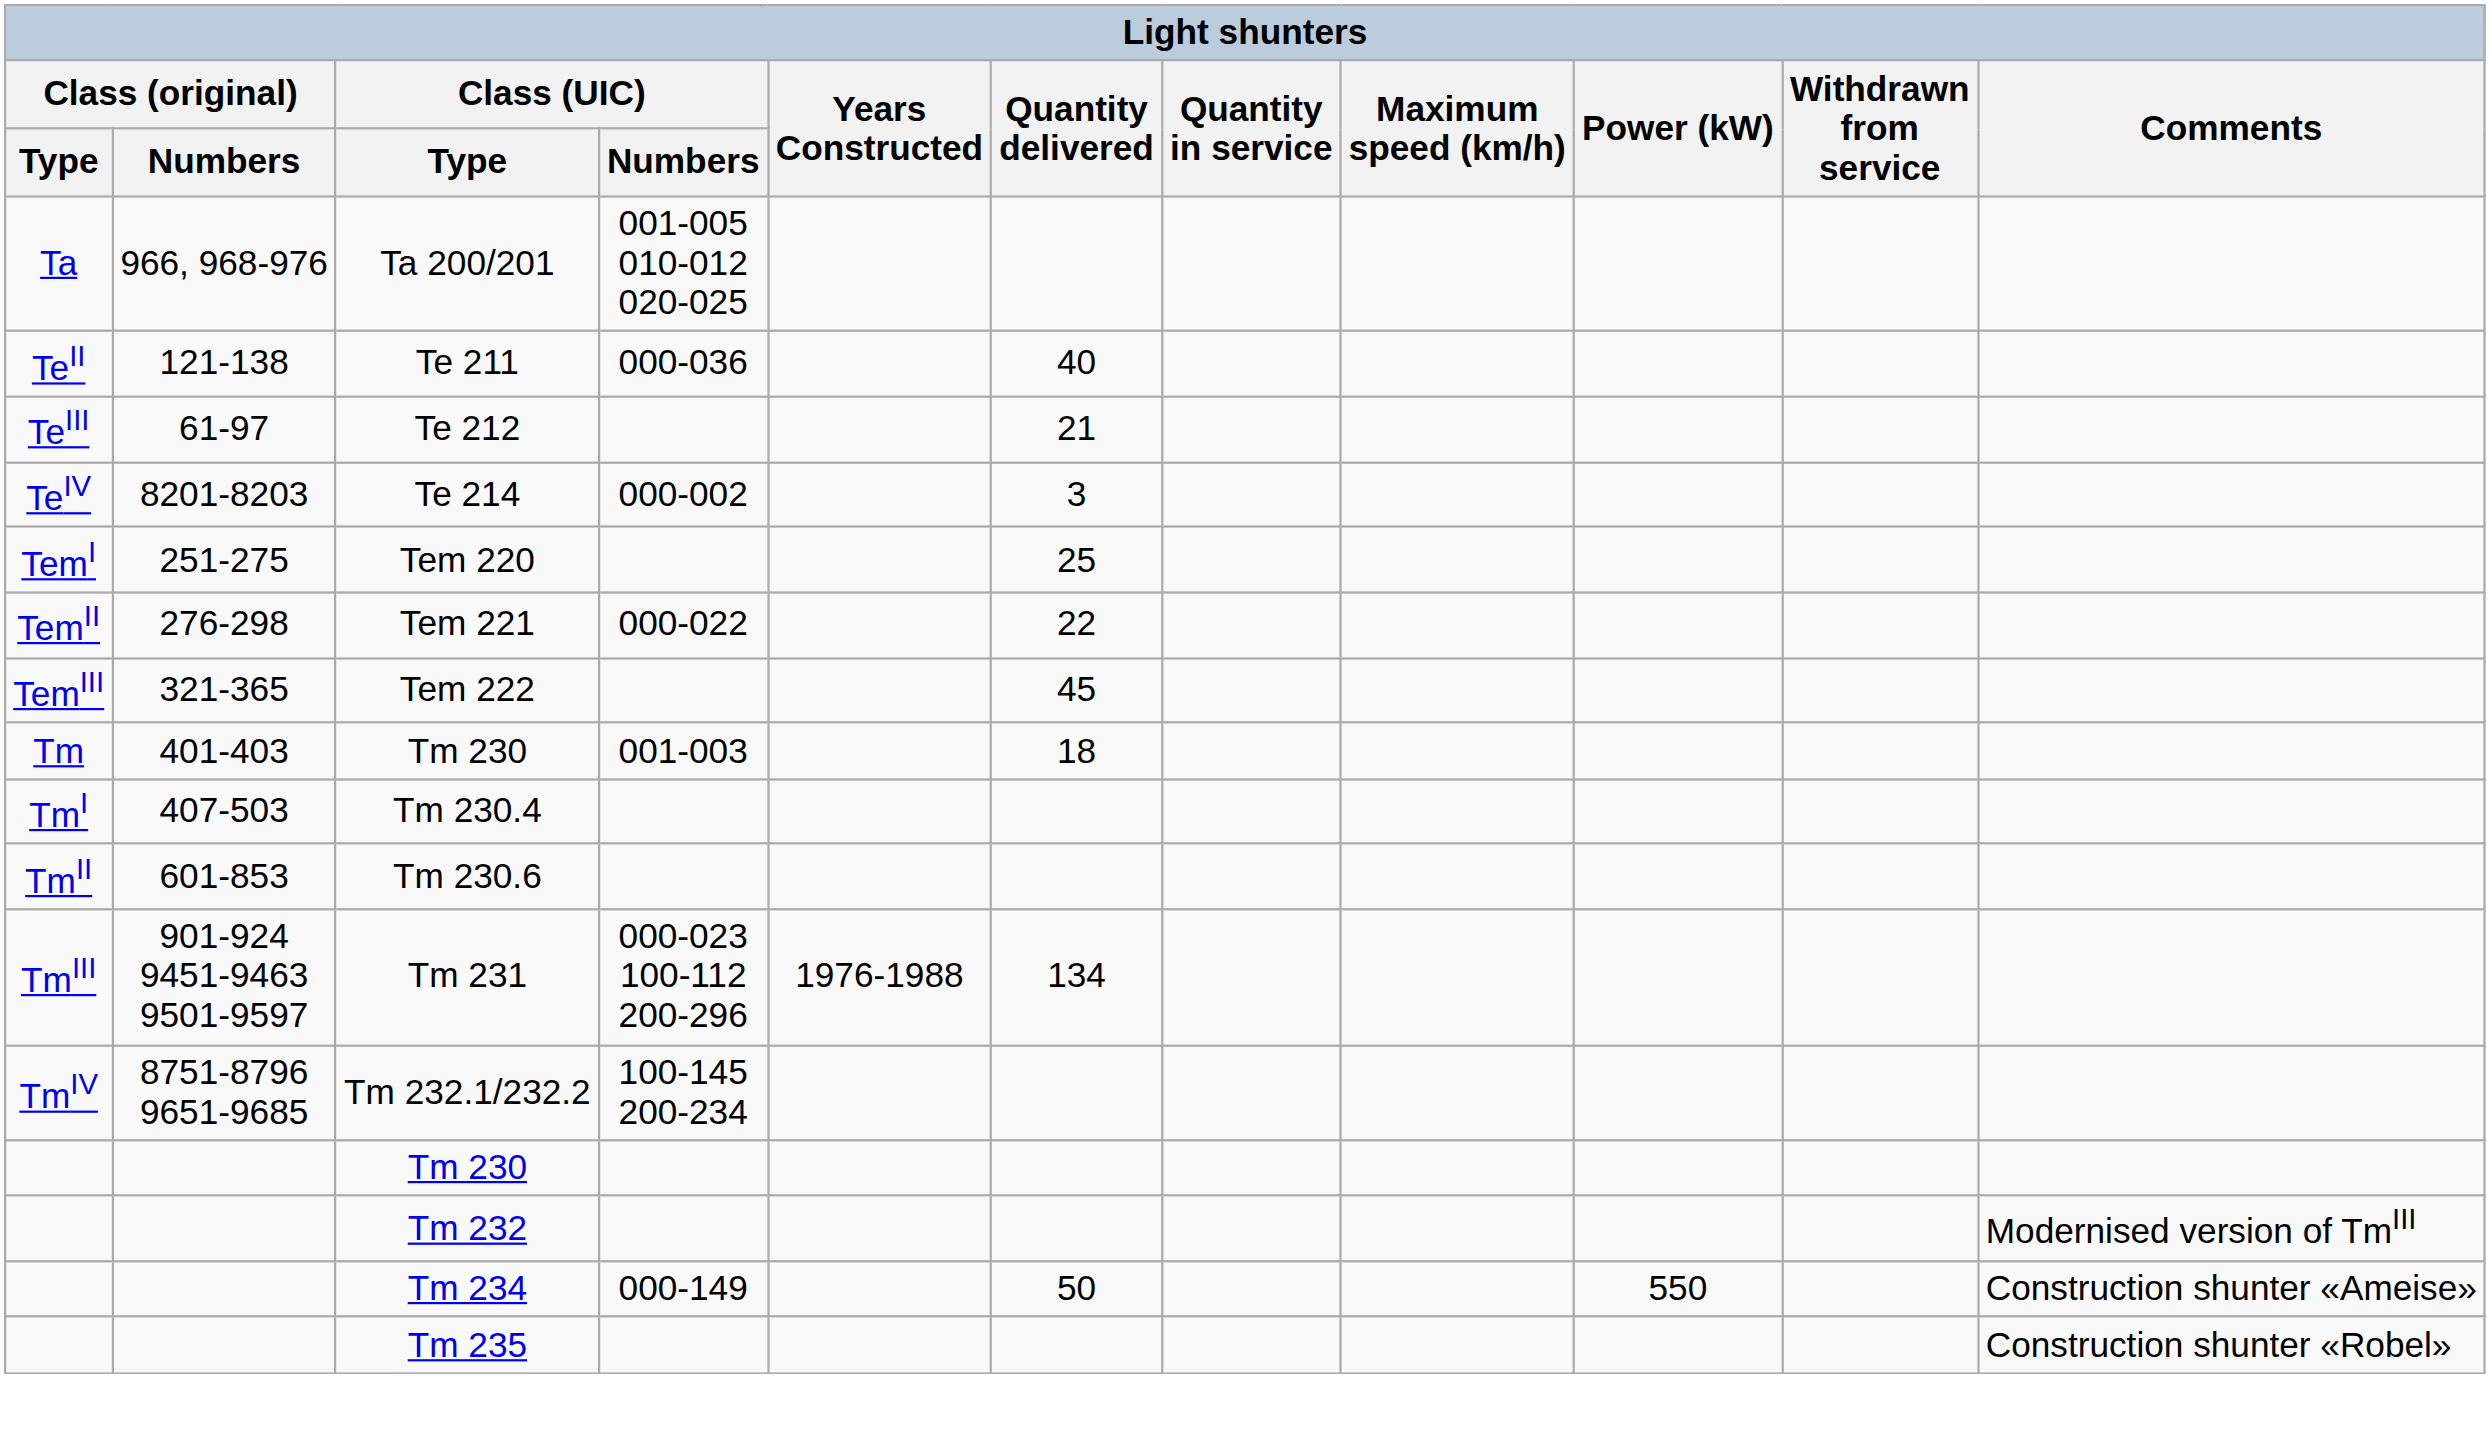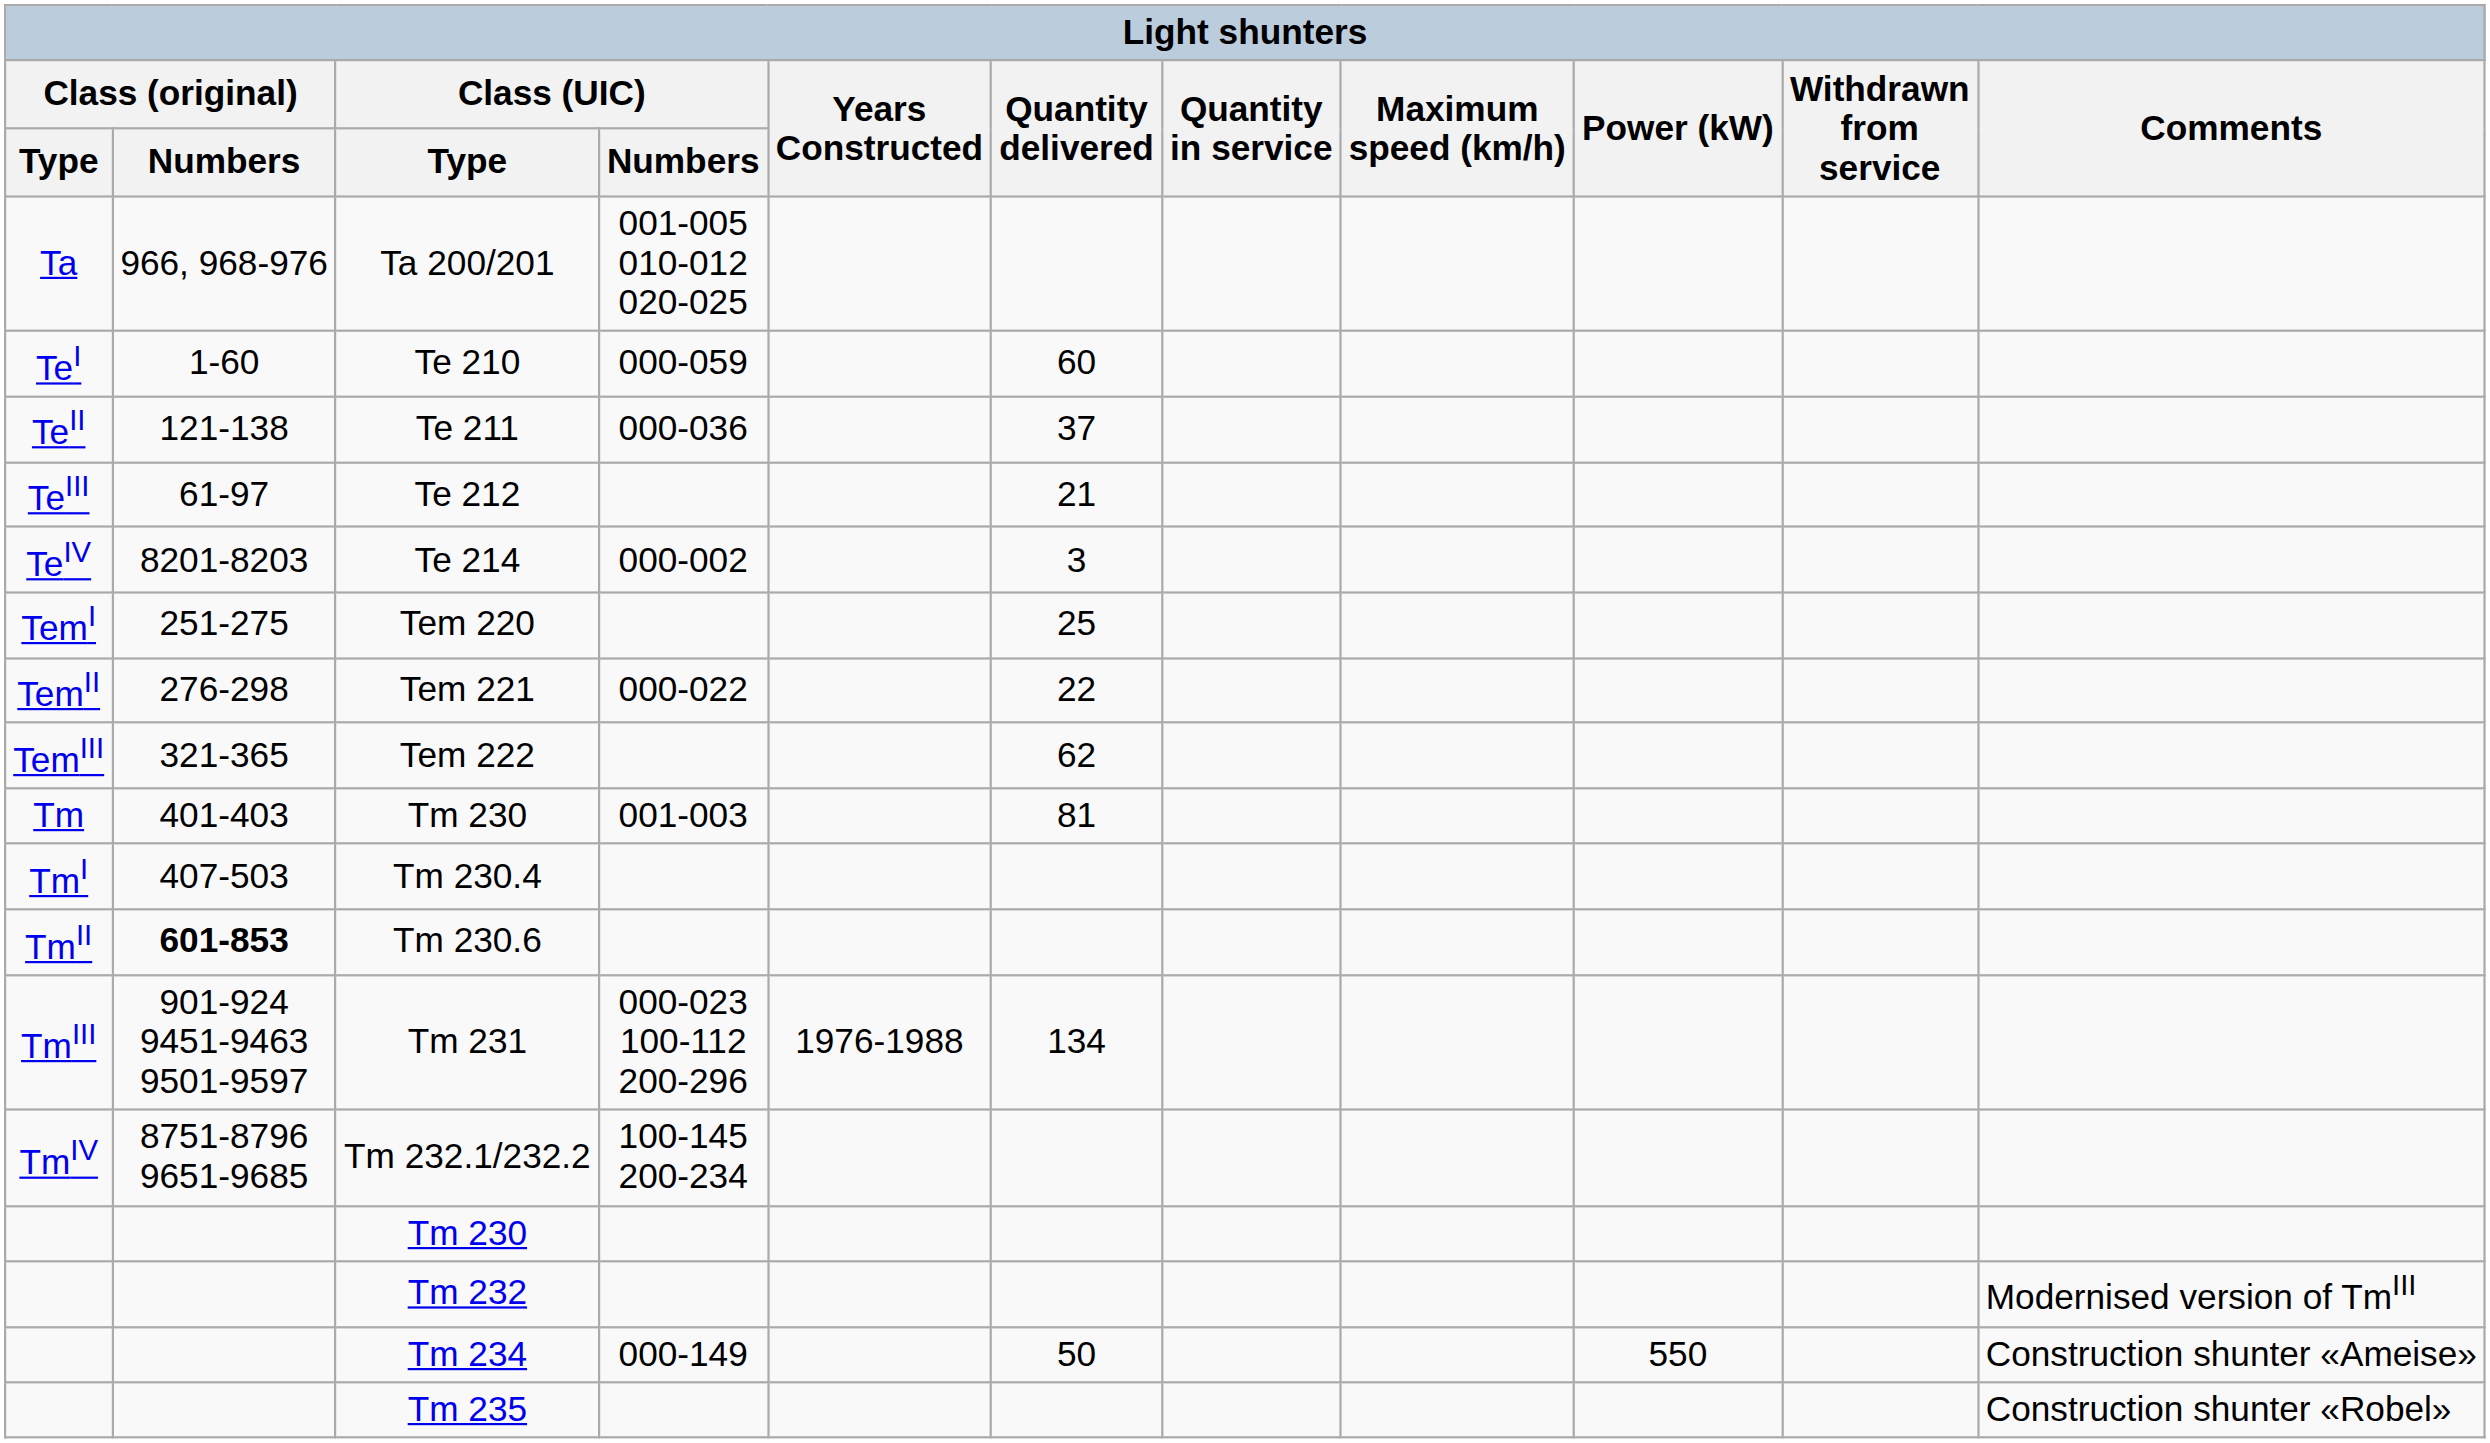+ row: TeI | 1-60 | Te 210 | 000-059 | 60
Te 211 | Quantity delivered: 40 -> 37
Tem 222 | Quantity delivered: 45 -> 62
Tm / Tm 230 | Quantity delivered: 18 -> 81
Tm 230.6 | Class (original) / Numbers: normal -> bold
